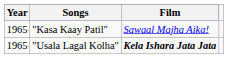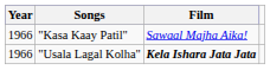"Kasa Kaay Patil" | Year: 1965 -> 1966
"Usala Lagal Kolha" | Year: 1965 -> 1966
